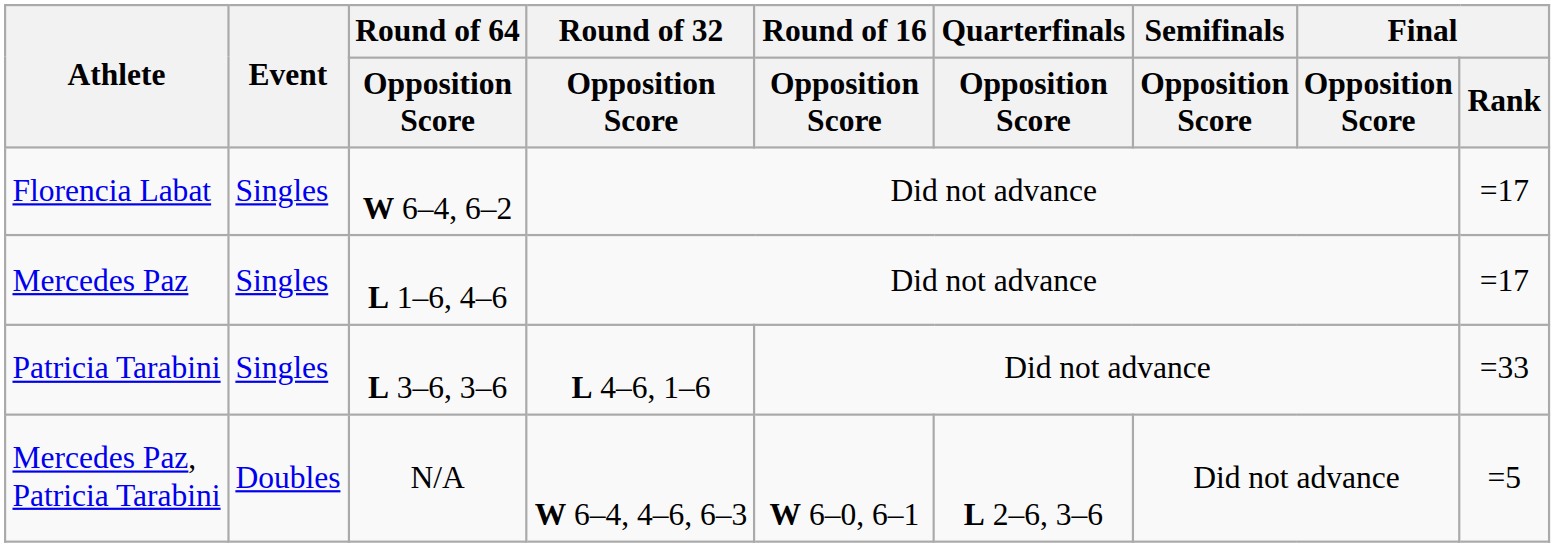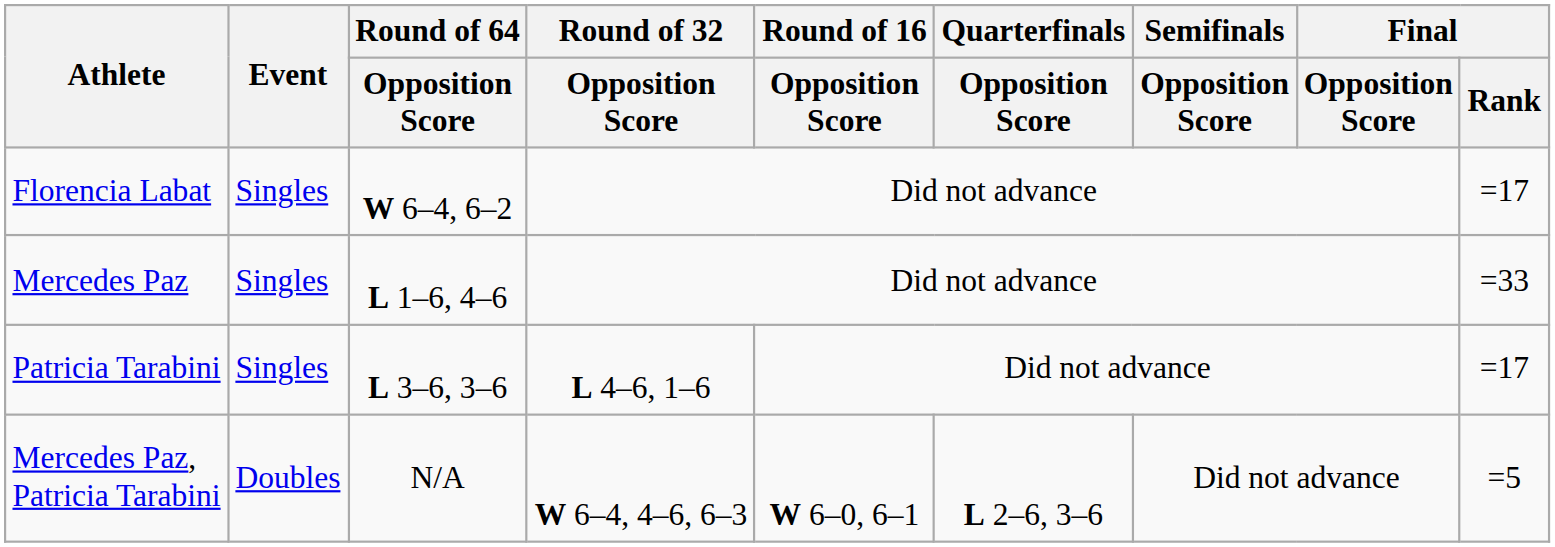Mercedes Paz | Final / Rank: =17 -> =33
Patricia Tarabini | Final / Rank: =33 -> =17
